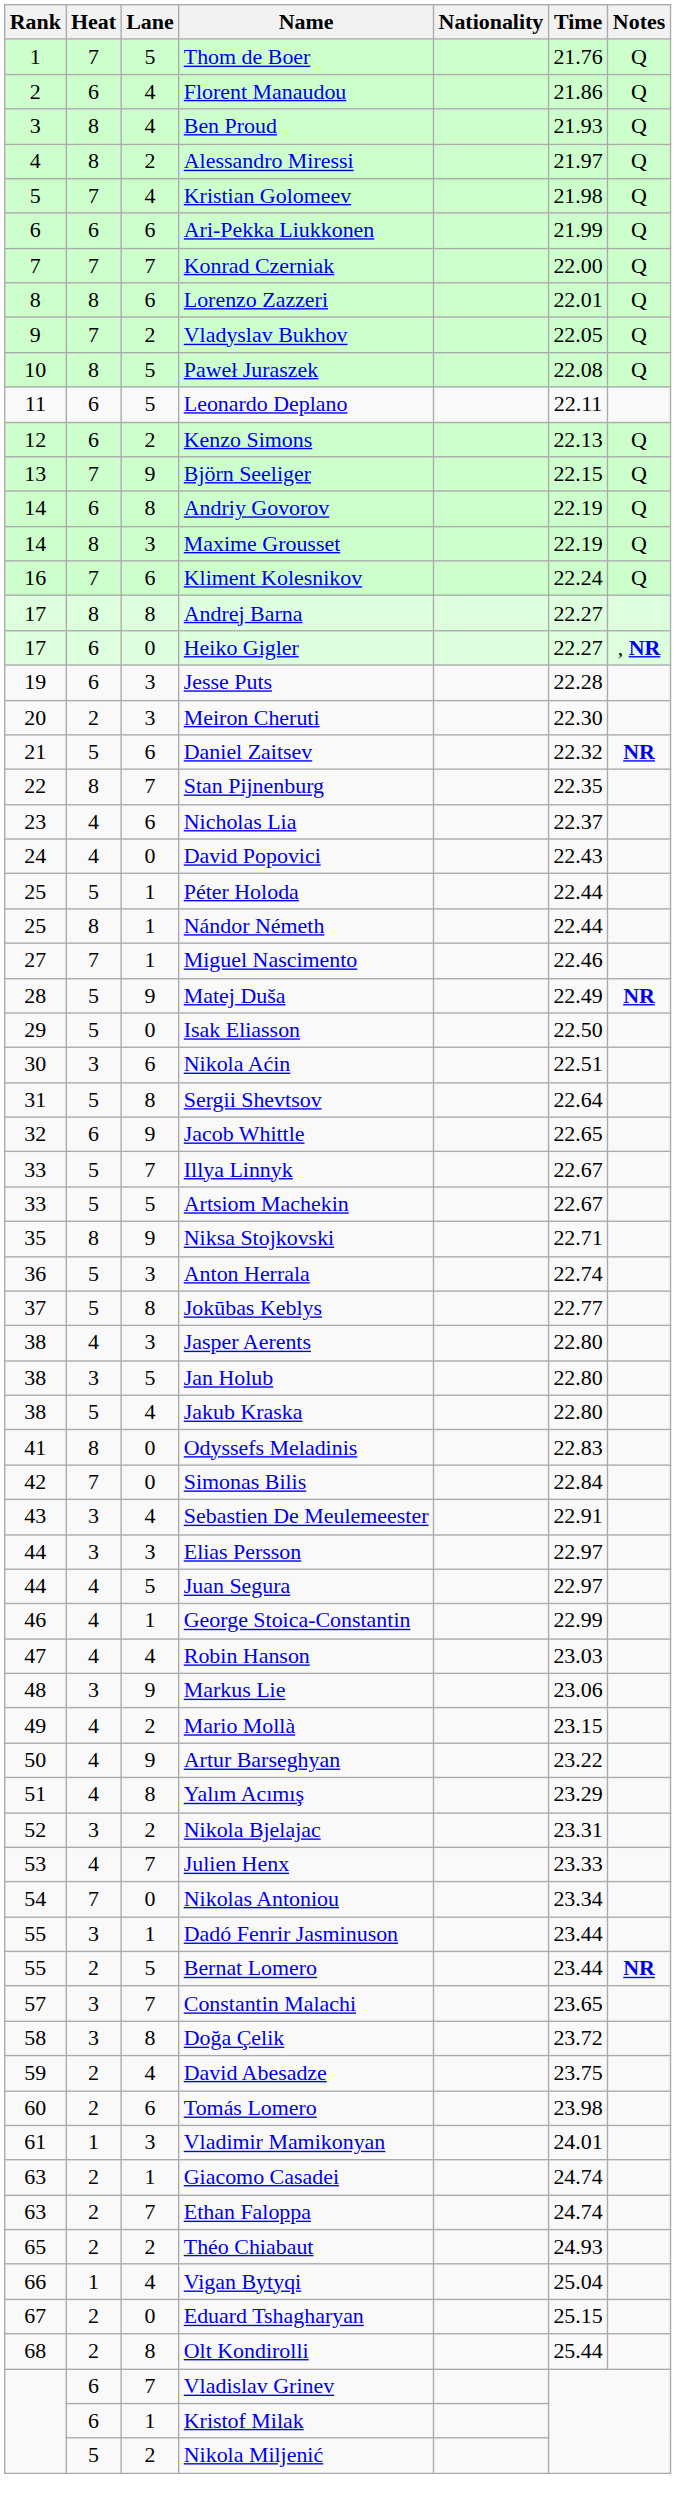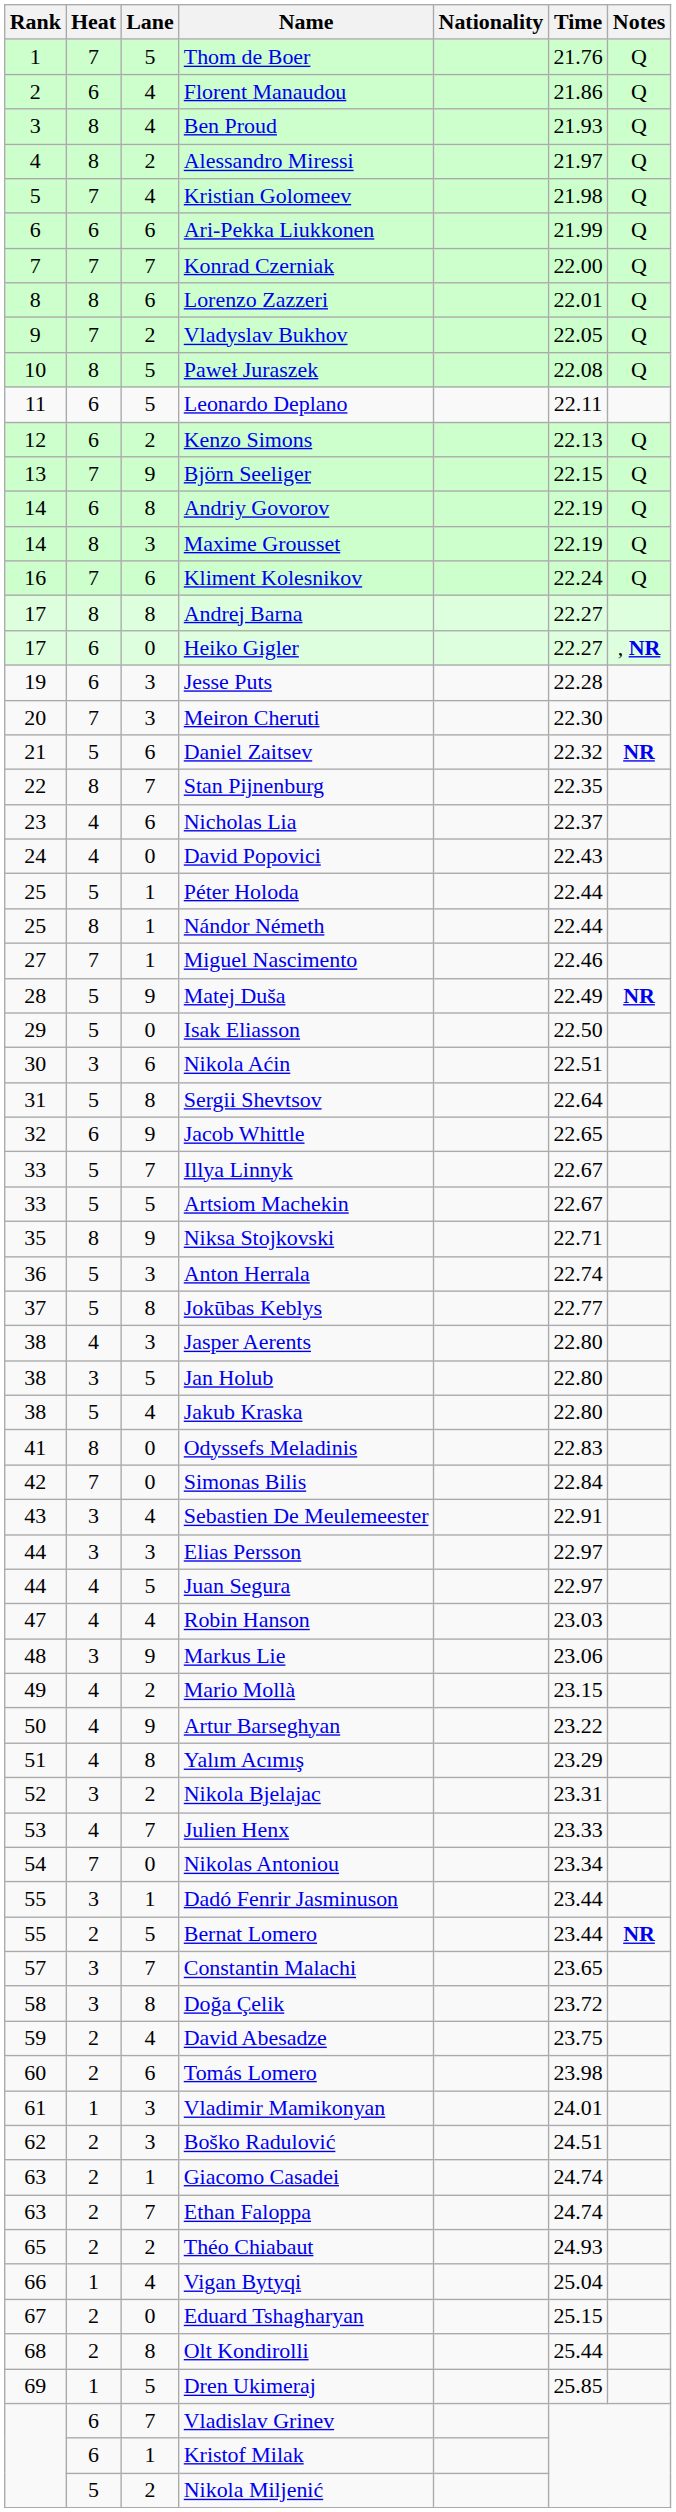Meiron Cheruti | Heat: 2 -> 7
- row: 46 | 4 | 1 | George Stoica-Constantin | 22.99
+ row: 62 | 2 | 3 | Boško Radulović | 24.51
+ row: 69 | 1 | 5 | Dren Ukimeraj | 25.85
